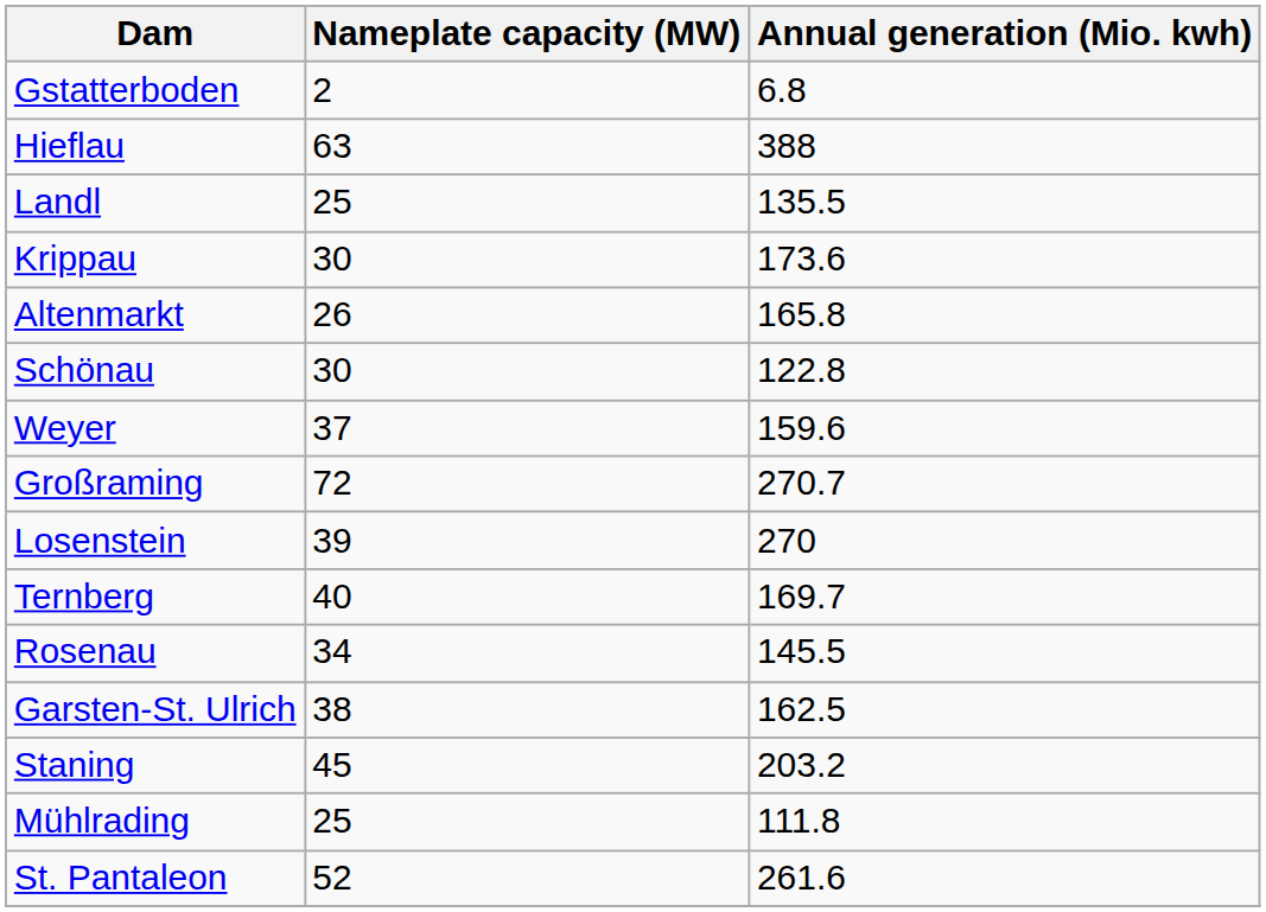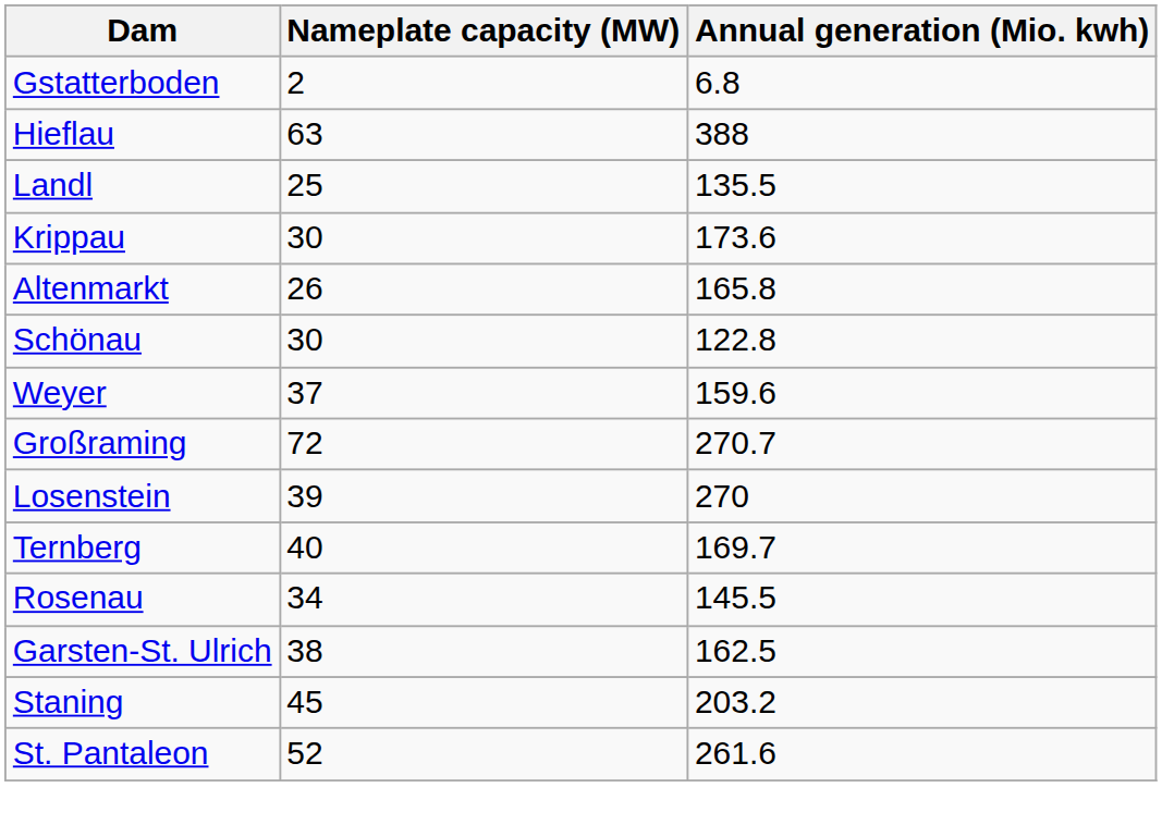- row: Mühlrading | 25 | 111.8
